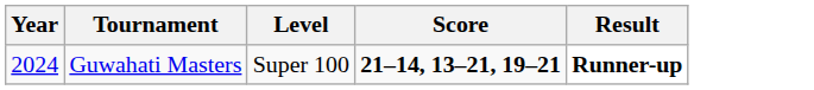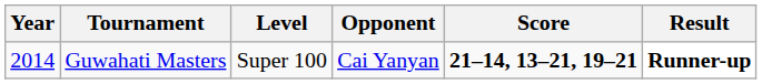+ column: Opponent | Cai Yanyan
Guwahati Masters | Year: 2024 -> 2014
